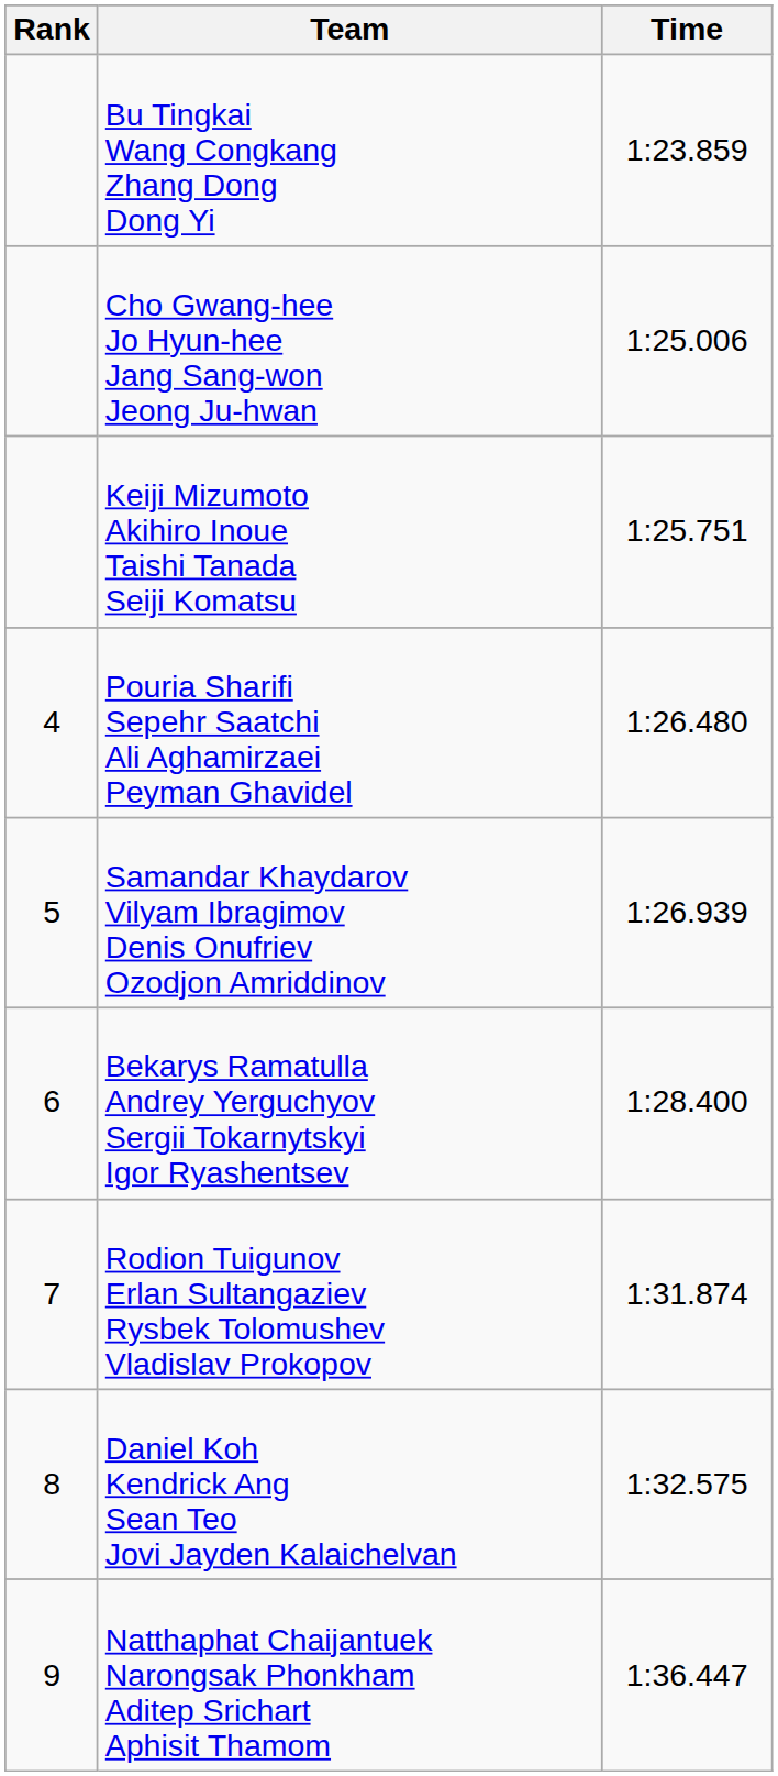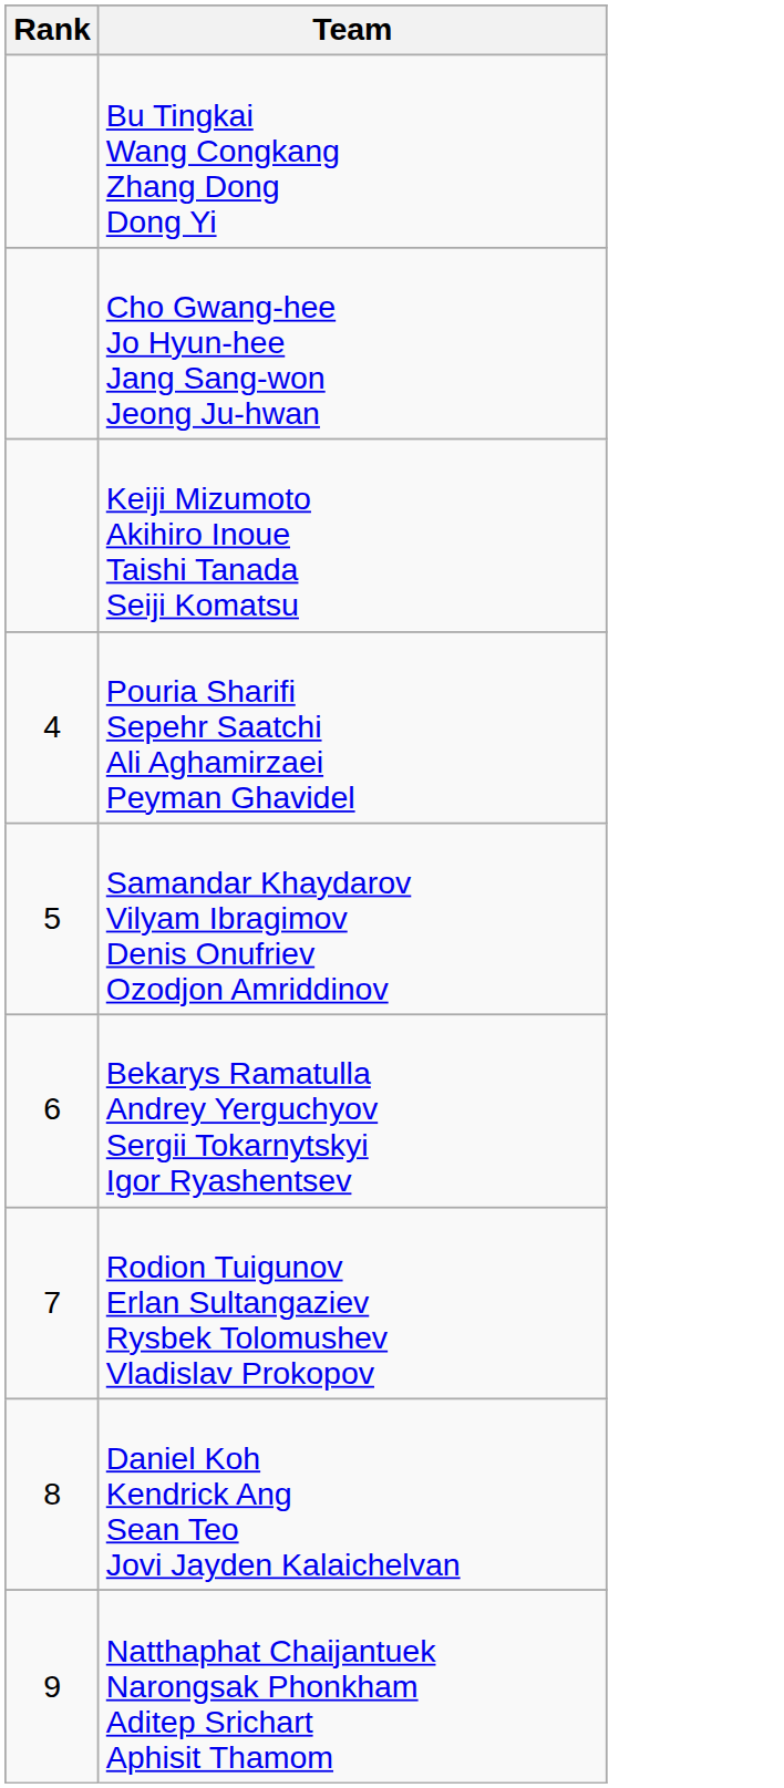- column: Time | 1:23.859 | 1:25.006 | 1:25.751 | 1:26.480 | 1:26.939 | 1:28.400 | 1:31.874 | 1:32.575 | 1:36.447
